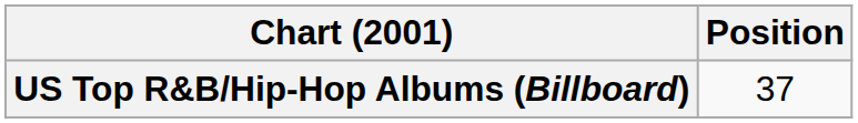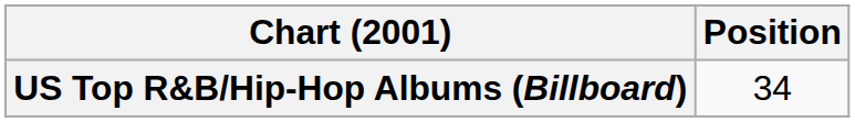US Top R&B/Hip-Hop Albums (Billboard) | Position: 37 -> 34
